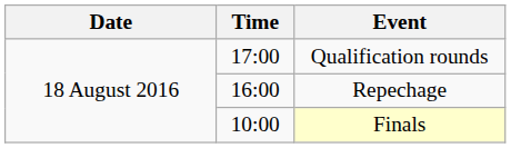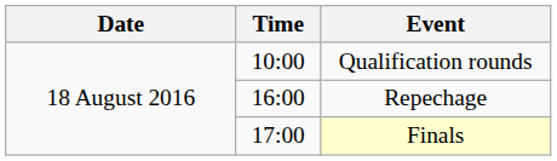Qualification rounds | Time: 17:00 -> 10:00
Finals | Time: 10:00 -> 17:00
